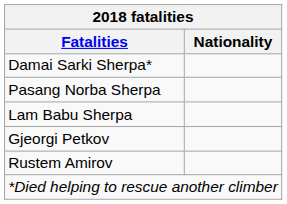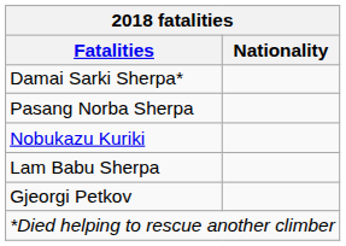+ row: Nobukazu Kuriki
- row: Rustem Amirov
